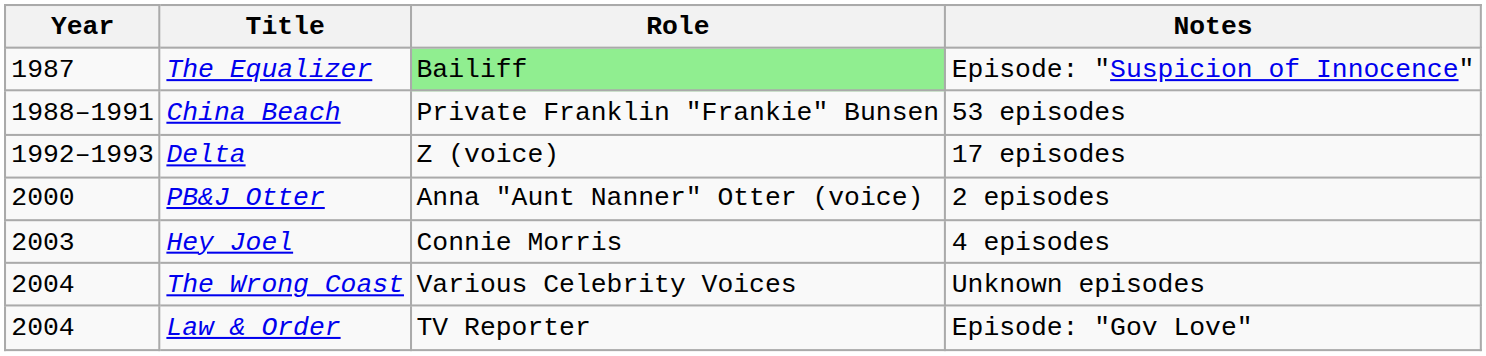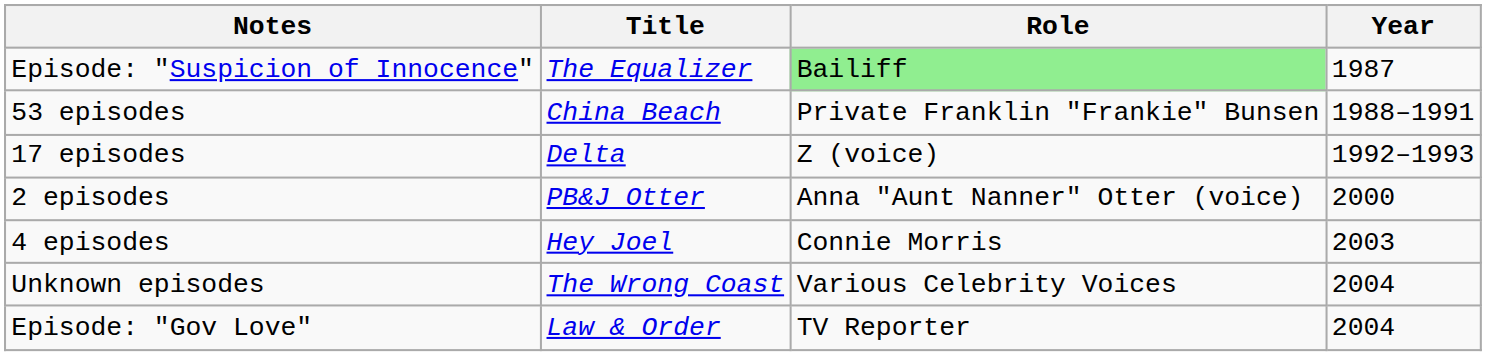columns swapped: Year <-> Notes
